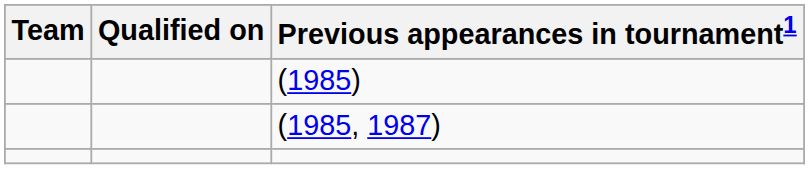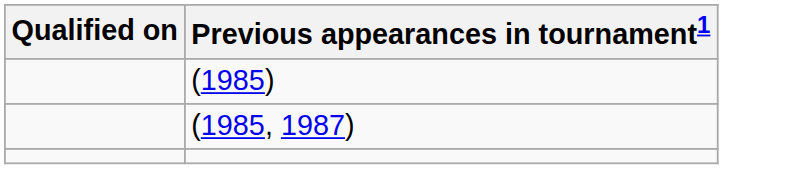- column: Team
